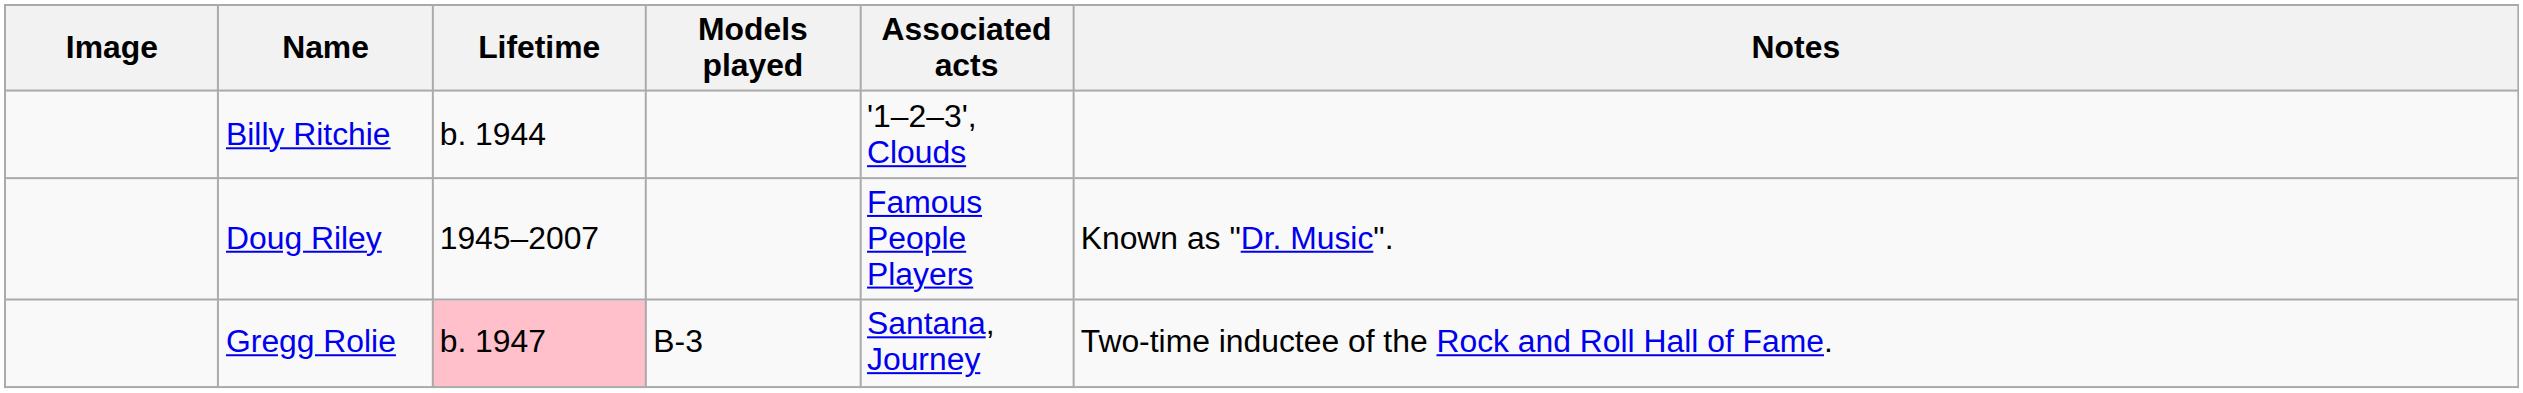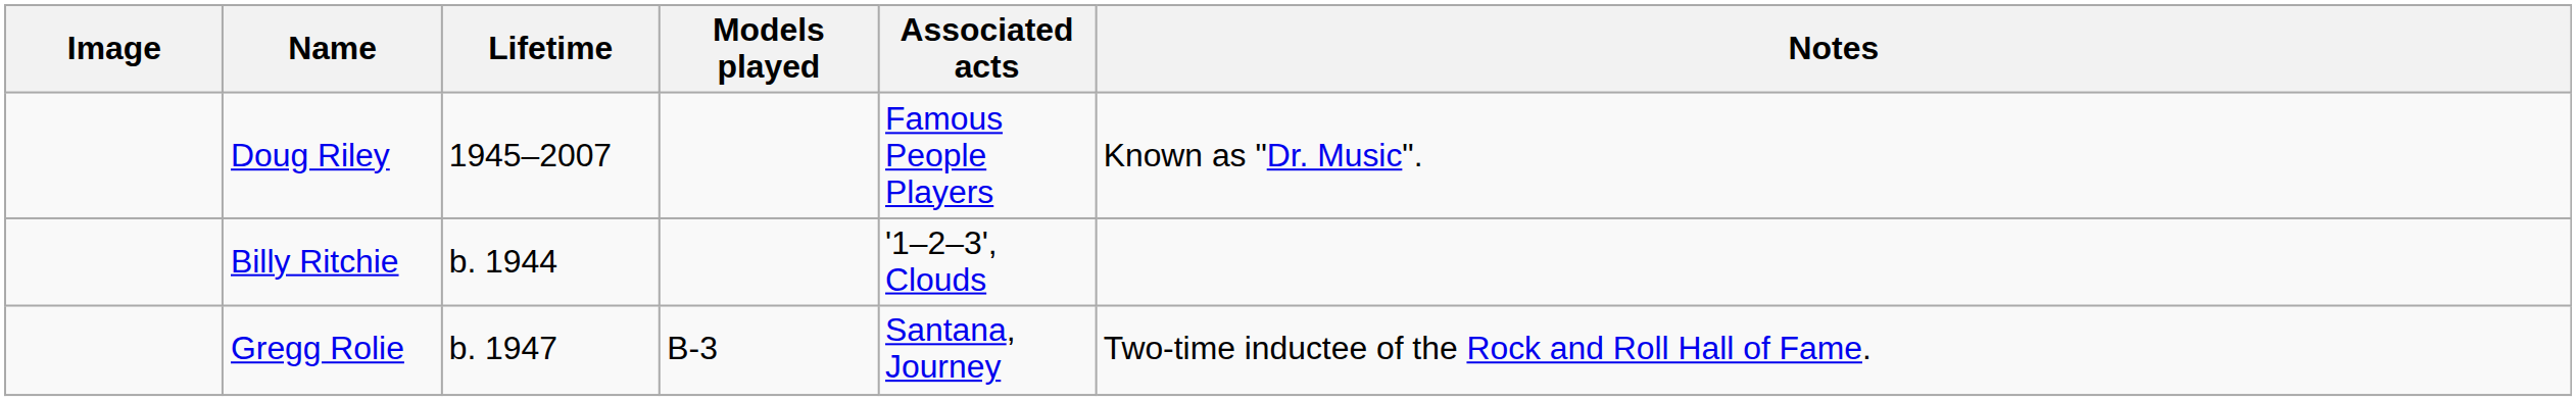rows swapped: Doug Riley <-> Billy Ritchie
Gregg Rolie | Lifetime: pink background -> no background
